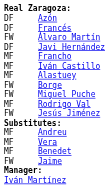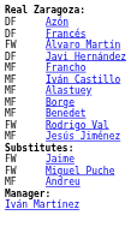Borge | column 1: FW -> MF
rows swapped: Benedet <-> Miguel Puche
Rodrigo Val | column 1: MF -> FW
Jesús Jiménez | column 1: FW -> MF
rows swapped: Andreu <-> Jaime
- row: MF | Vera
